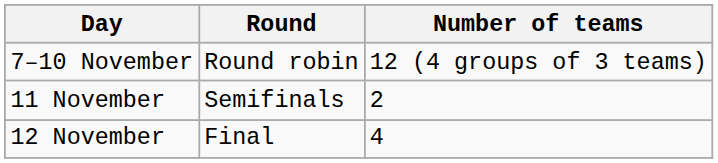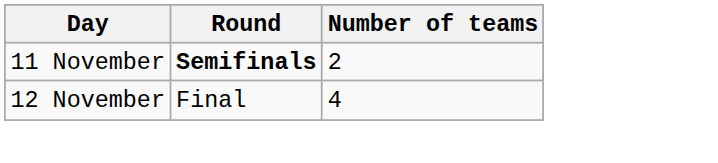- row: 7–10 November | Round robin | 12 (4 groups of 3 teams)
11 November | Round: normal -> bold
